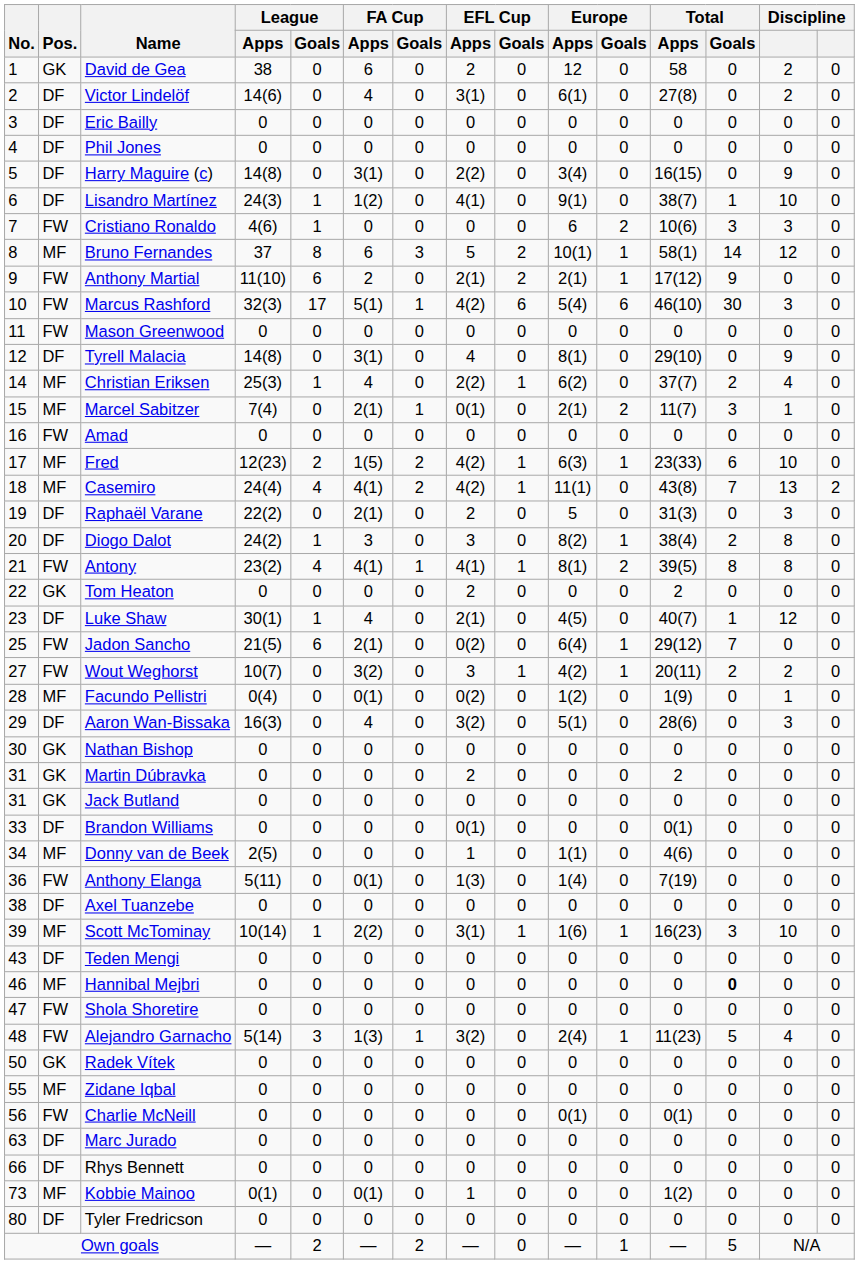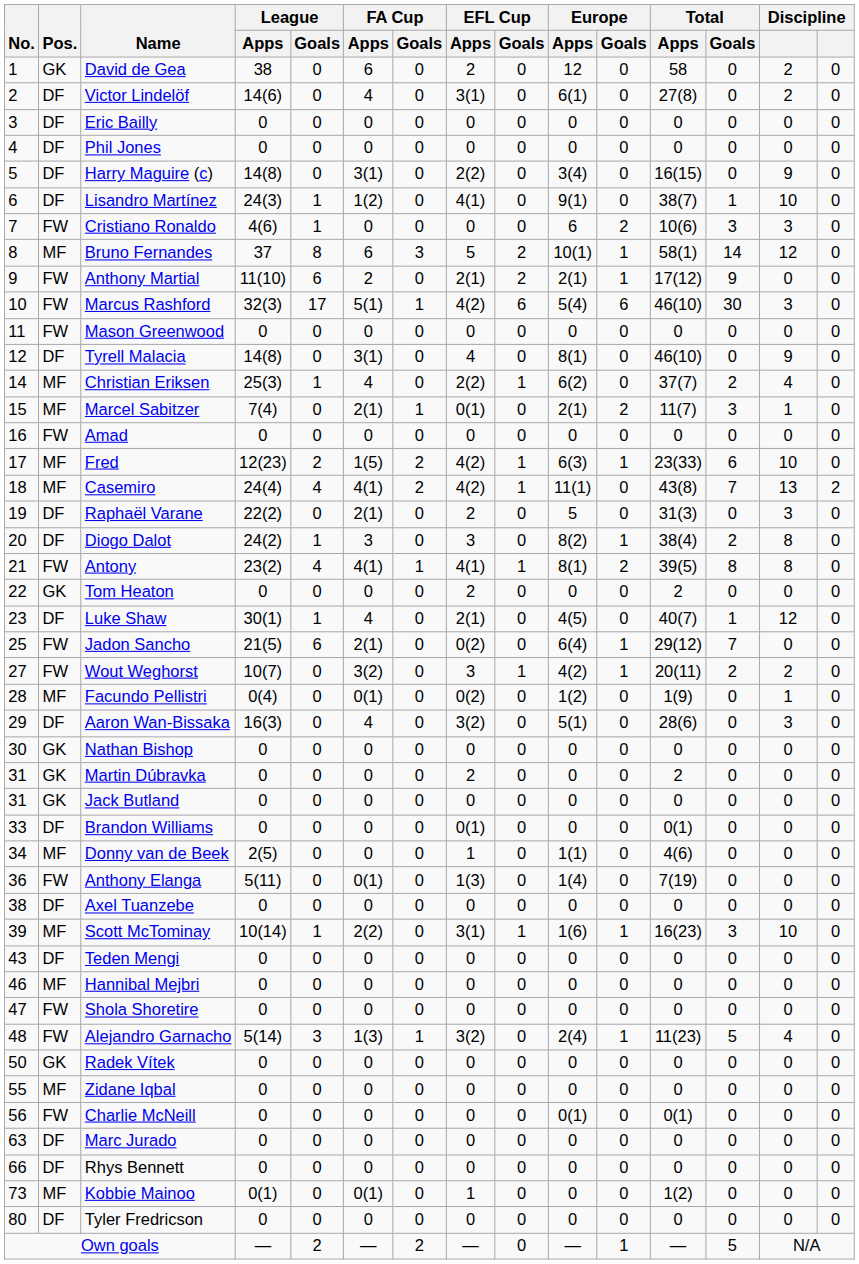Tyrell Malacia | Total / Apps: 29(10) -> 46(10)
Hannibal Mejbri | Total / Goals: bold -> normal
